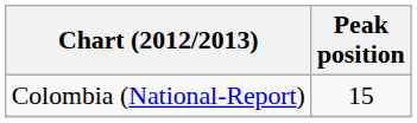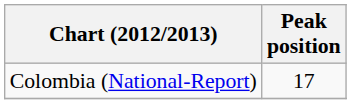Colombia (National-Report) | Peak position: 15 -> 17
